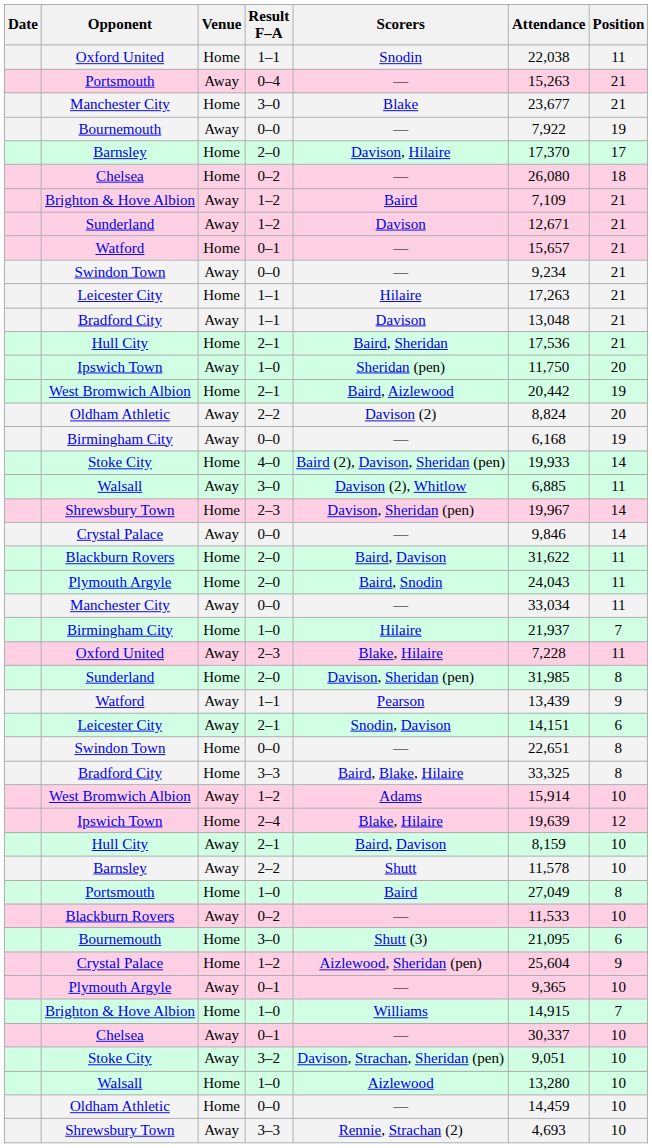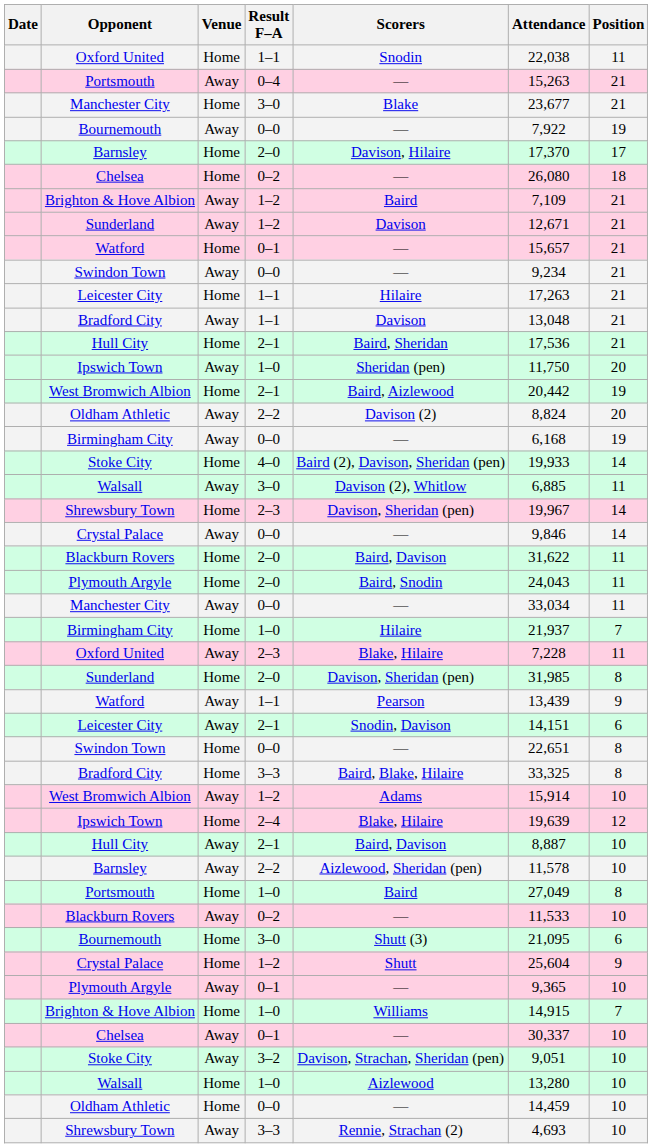Hull City / Away | Attendance: 8,159 -> 8,887
Barnsley / Away | Scorers: Shutt -> Aizlewood, Sheridan (pen)
Crystal Palace / Home | Scorers: Aizlewood, Sheridan (pen) -> Shutt
